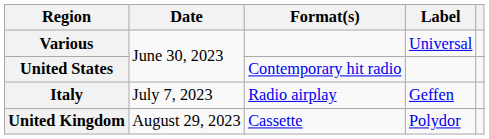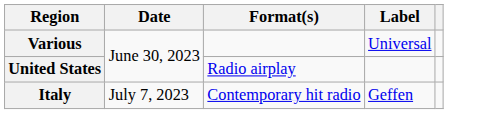United States | Format(s): Contemporary hit radio -> Radio airplay
Italy | Format(s): Radio airplay -> Contemporary hit radio
- row: United Kingdom | August 29, 2023 | Cassette | Polydor
